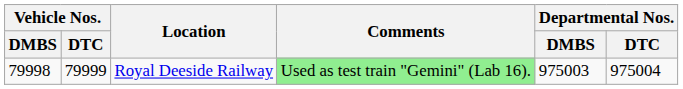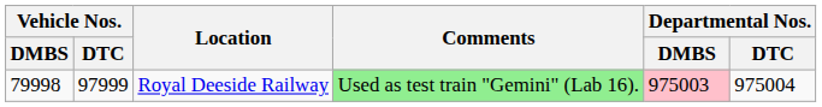Royal Deeside Railway | Vehicle Nos. / DTC: 79999 -> 97999
Royal Deeside Railway | Departmental Nos. / DMBS: no background -> pink background
